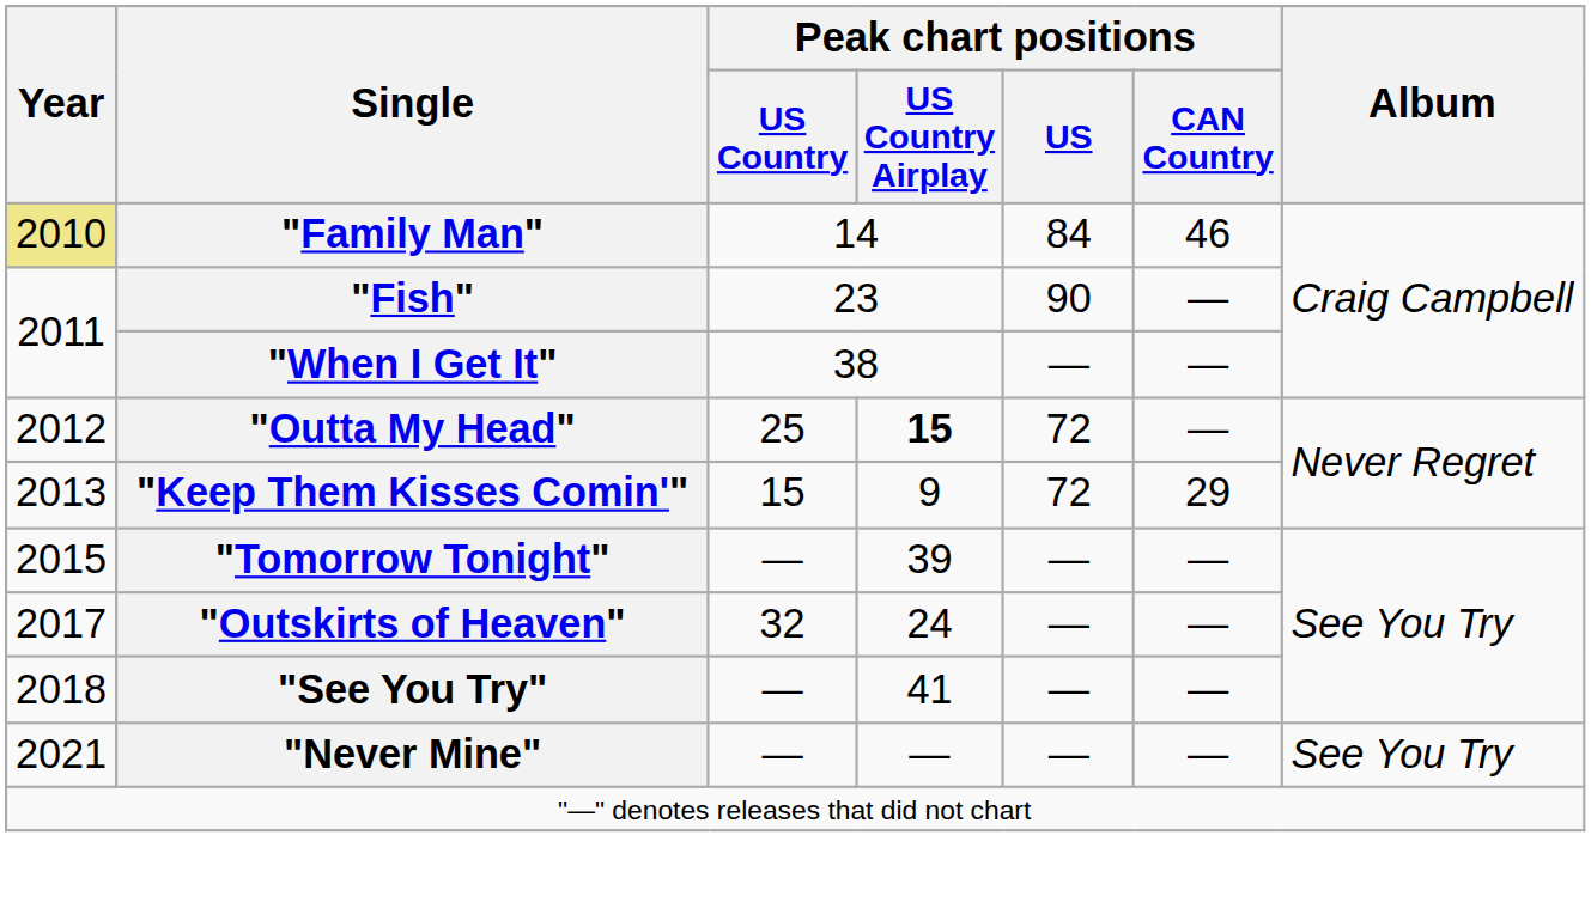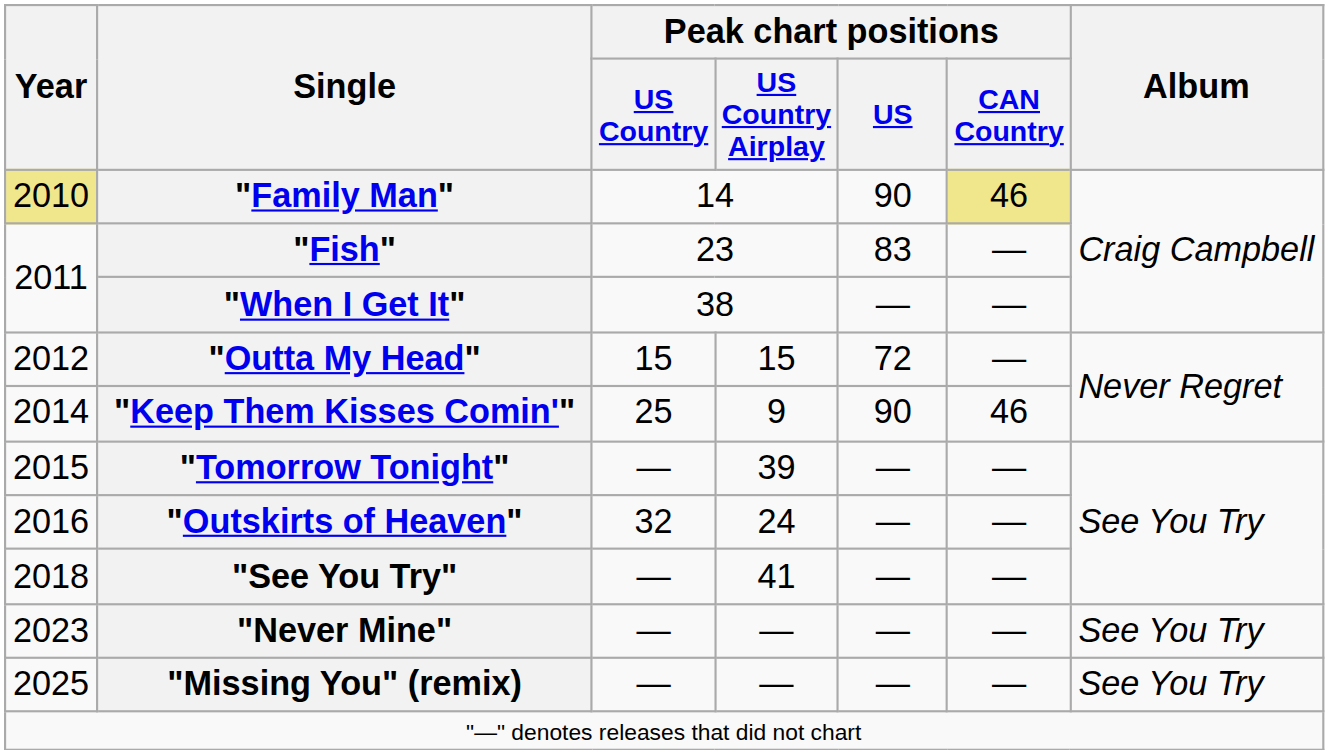"Family Man" | Peak chart positions / US: 84 -> 90
"Family Man" | Peak chart positions / CAN Country: no background -> khaki background
"Fish" | Peak chart positions / US: 90 -> 83
"Outta My Head" | Peak chart positions / US Country: 25 -> 15
"Outta My Head" | Peak chart positions / US Country Airplay: bold -> normal
"Keep Them Kisses Comin'" | Year: 2013 -> 2014
"Keep Them Kisses Comin'" | Peak chart positions / US Country: 15 -> 25
"Keep Them Kisses Comin'" | Peak chart positions / US: 72 -> 90
"Keep Them Kisses Comin'" | Peak chart positions / CAN Country: 29 -> 46
"Outskirts of Heaven" | Year: 2017 -> 2016
"Never Mine" | Year: 2021 -> 2023
+ row: 2025 | "Missing You" (remix) | — | — | — | — | See You Try
